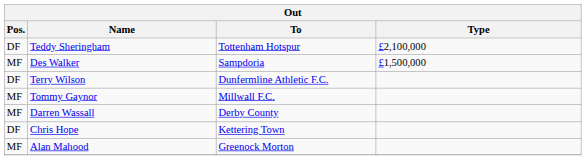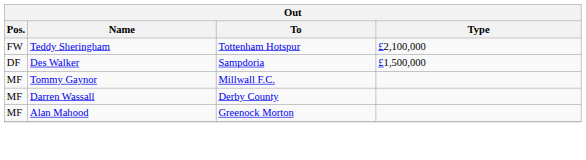Teddy Sheringham | Pos.: DF -> FW
Des Walker | Pos.: MF -> DF
- row: DF | Terry Wilson | Dunfermline Athletic F.C.
- row: DF | Chris Hope | Kettering Town
